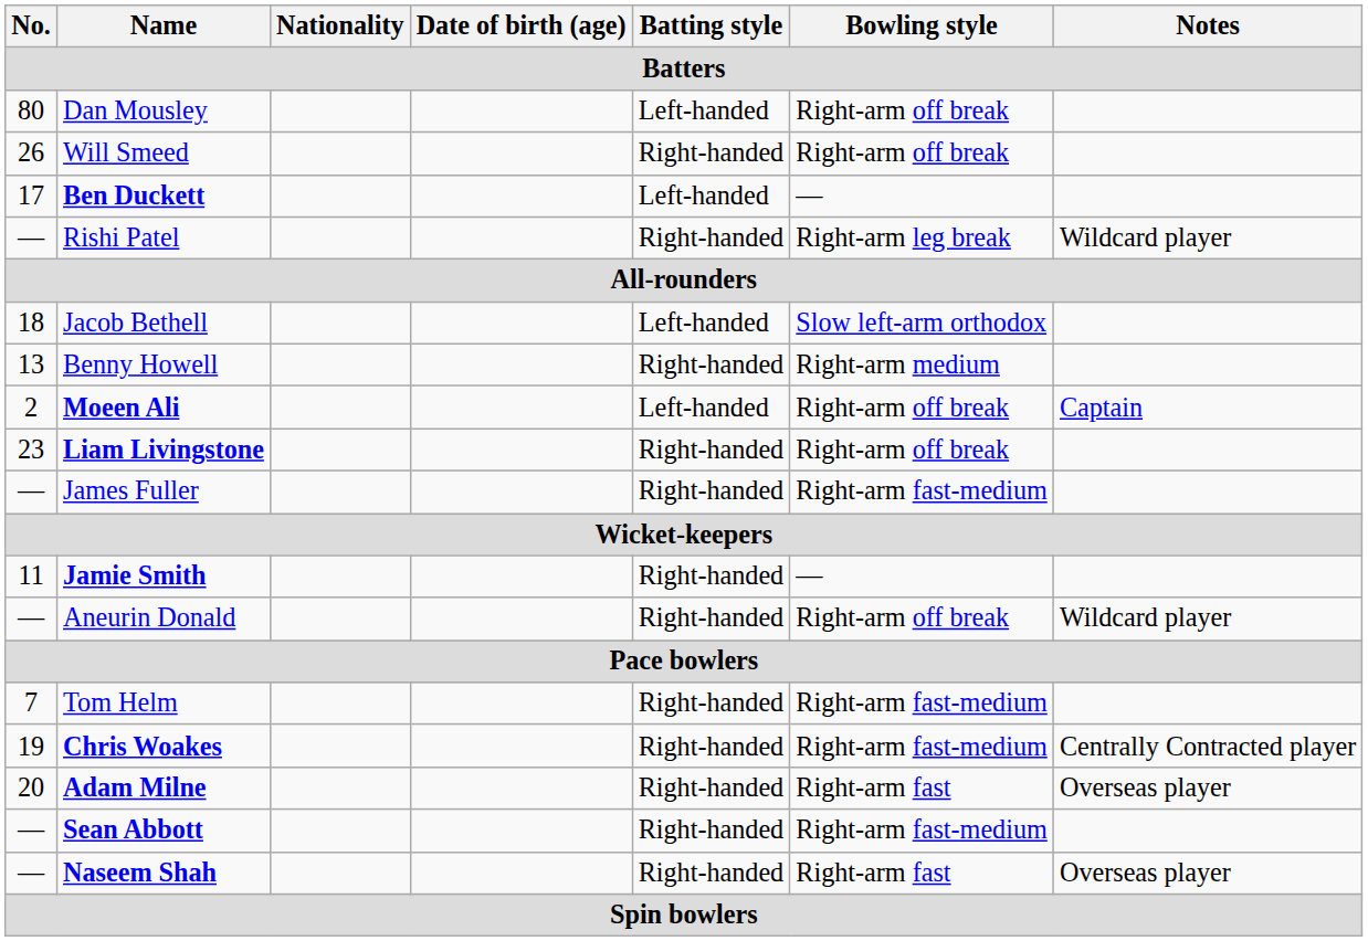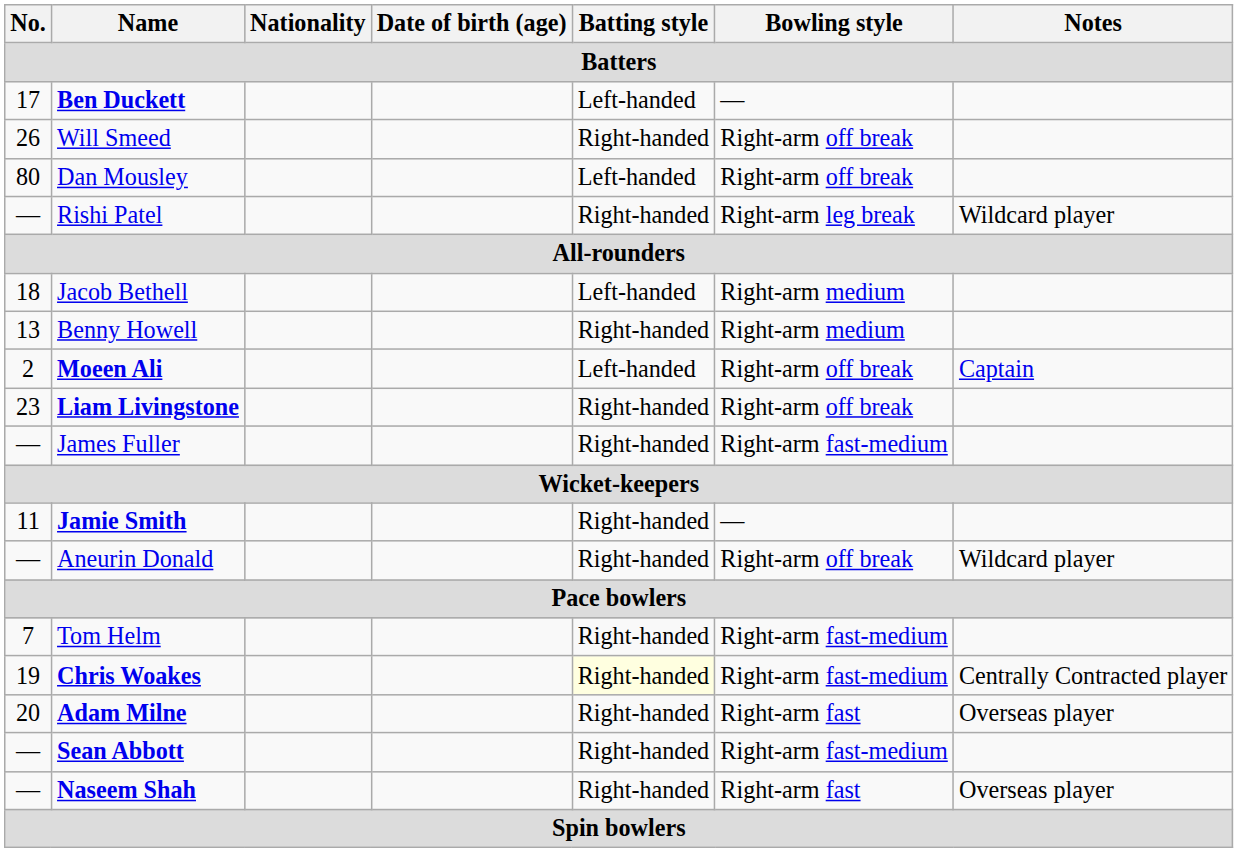rows swapped: Ben Duckett <-> Dan Mousley
Jacob Bethell | Bowling style: Slow left-arm orthodox -> Right-arm medium
Chris Woakes | Batting style: no background -> lightyellow background
